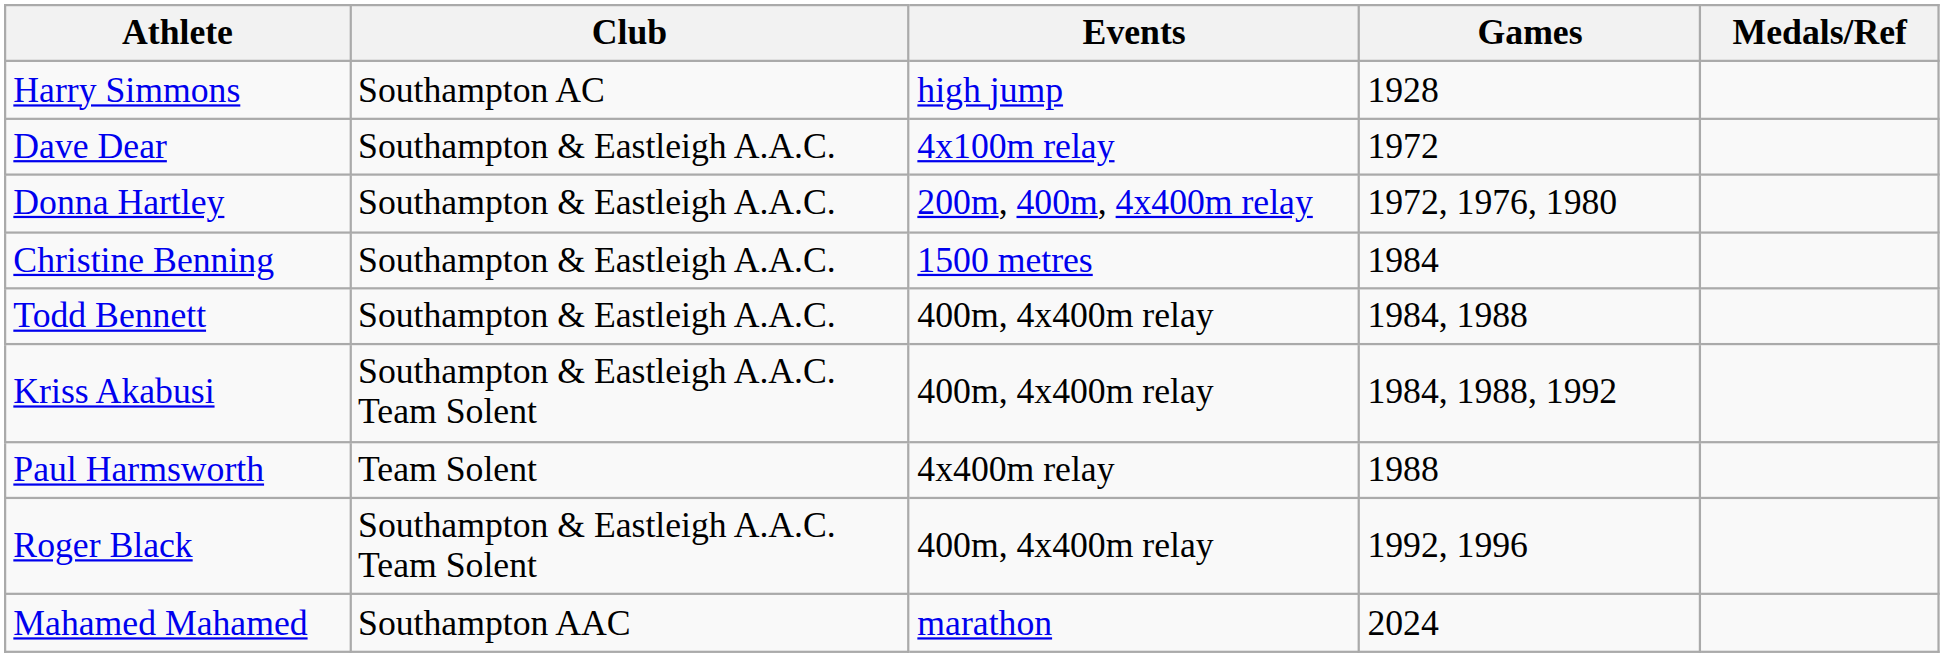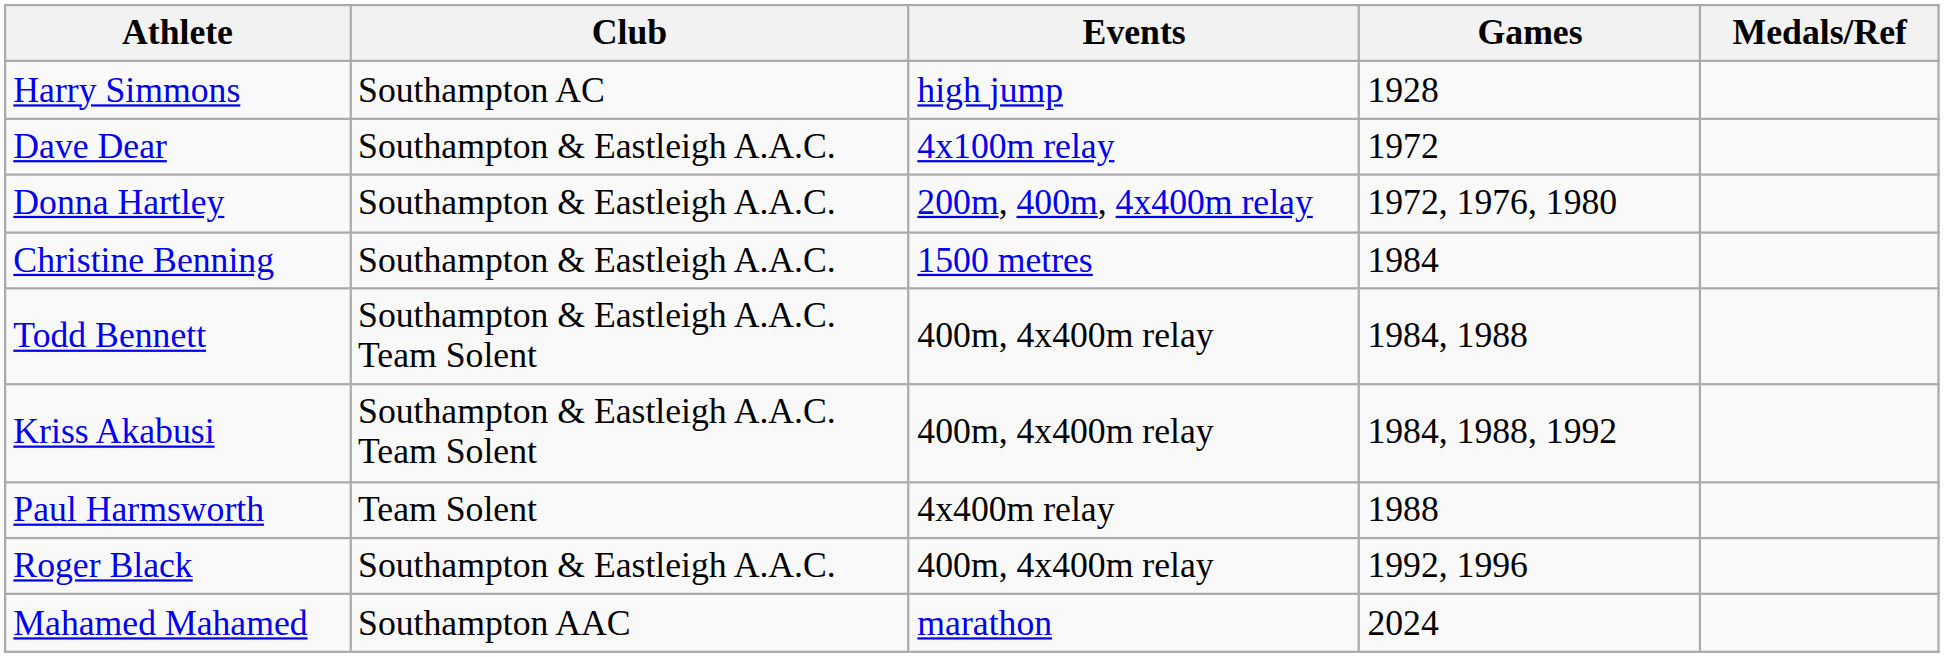Todd Bennett | Club: Southampton & Eastleigh A.A.C. -> Southampton & Eastleigh A.A.C. Team Solent
Roger Black | Club: Southampton & Eastleigh A.A.C. Team Solent -> Southampton & Eastleigh A.A.C.
